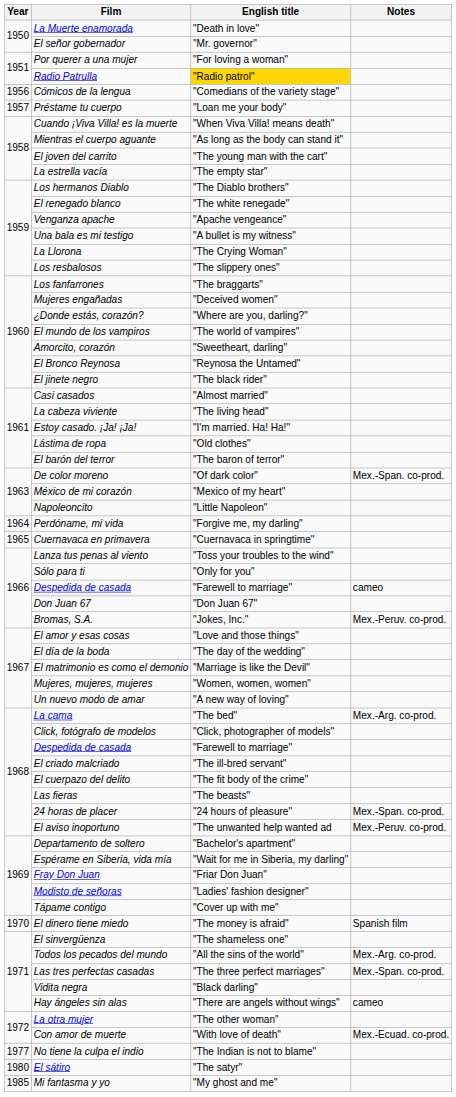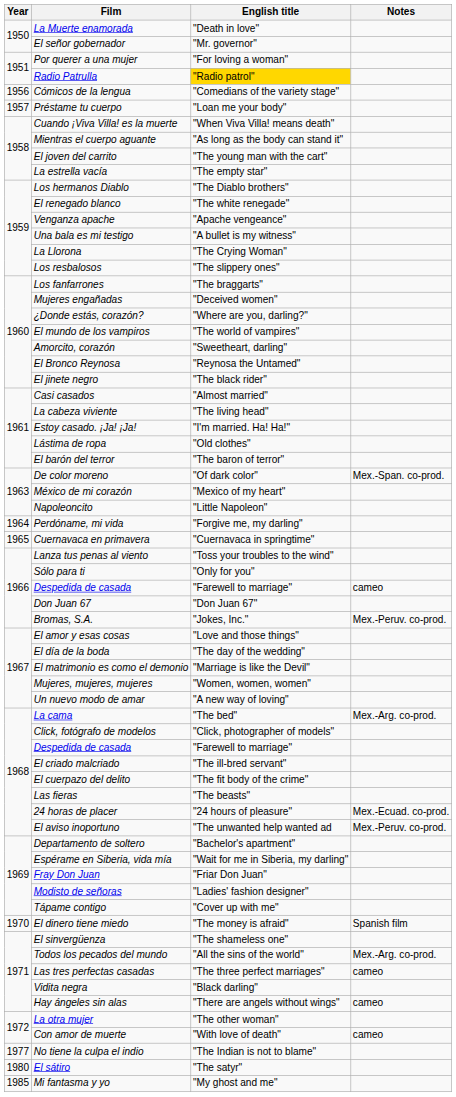24 horas de placer | Notes: Mex.-Span. co-prod. -> Mex.-Ecuad. co-prod.
Las tres perfectas casadas | Notes: Mex.-Span. co-prod. -> cameo
Con amor de muerte | Notes: Mex.-Ecuad. co-prod. -> cameo
